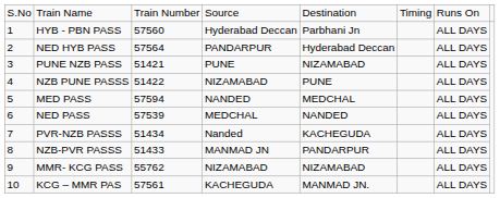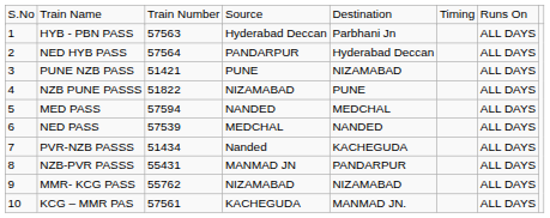HYB - PBN PASS | column 3: 57560 -> 57563
NZB PUNE PASSS | column 3: 51422 -> 51822
NZB-PVR PASSS | column 3: 51433 -> 55431
